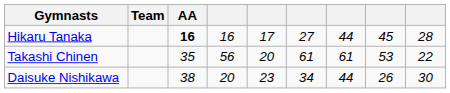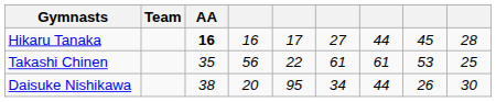Takashi Chinen | column 5: 20 -> 22
Takashi Chinen | column 9: 22 -> 25
Daisuke Nishikawa | column 5: 23 -> 95
